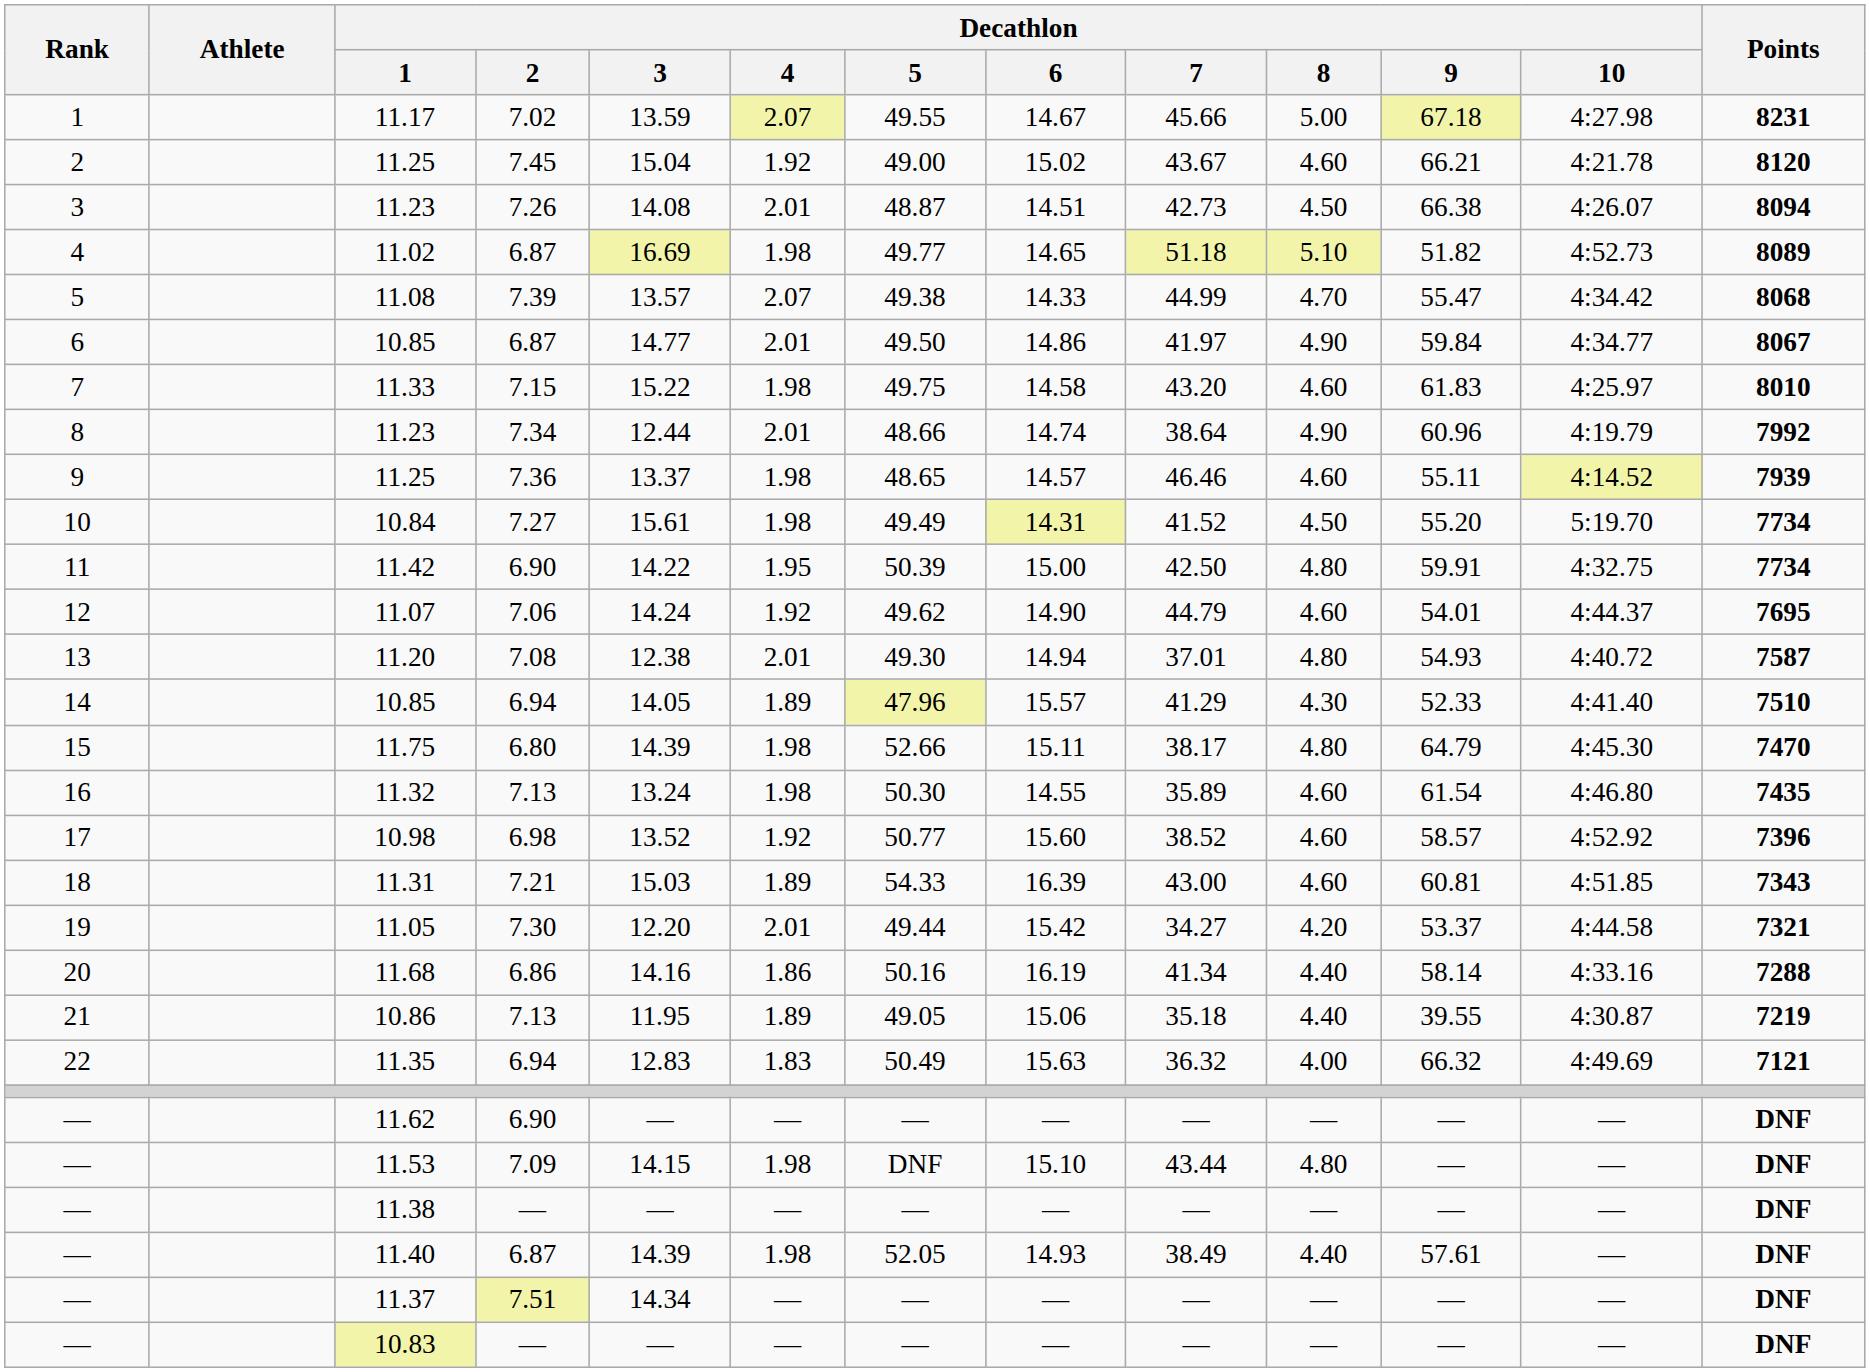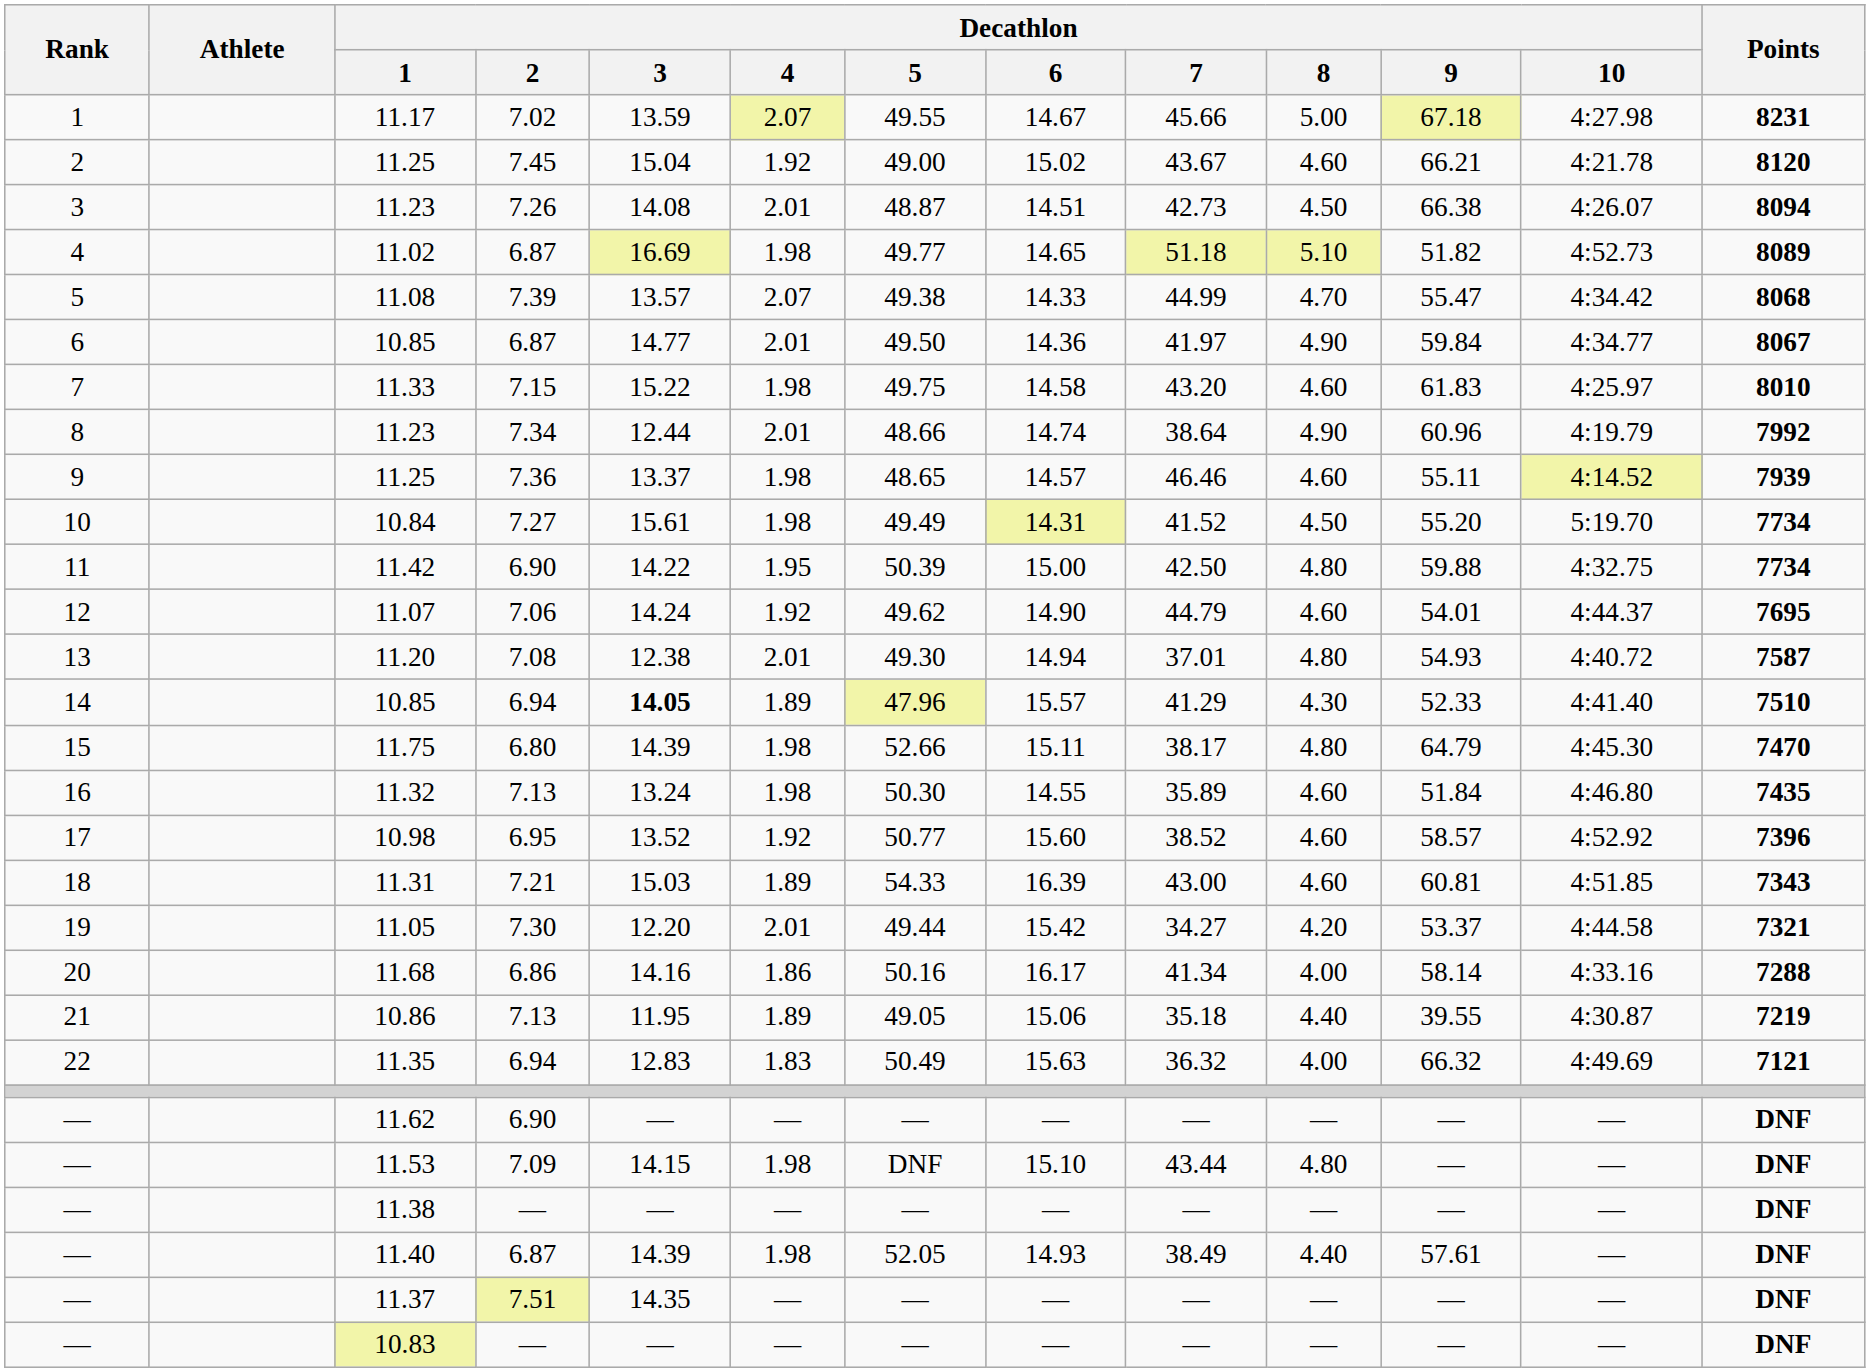6 / 10.85 | Decathlon / 6: 14.86 -> 14.36
11.42 | Decathlon / 9: 59.91 -> 59.88
14 / 10.85 | Decathlon / 3: normal -> bold
11.32 | Decathlon / 9: 61.54 -> 51.84
10.98 | Decathlon / 2: 6.98 -> 6.95
11.68 | Decathlon / 6: 16.19 -> 16.17
11.68 | Decathlon / 8: 4.40 -> 4.00
11.37 | Decathlon / 3: 14.34 -> 14.35
